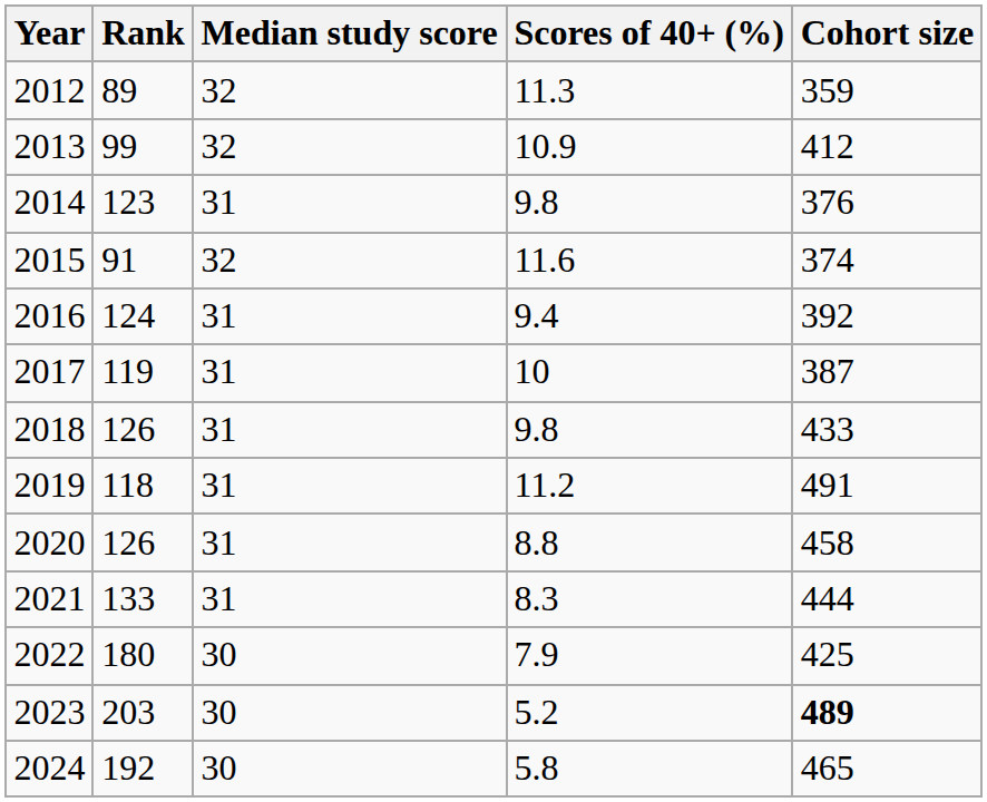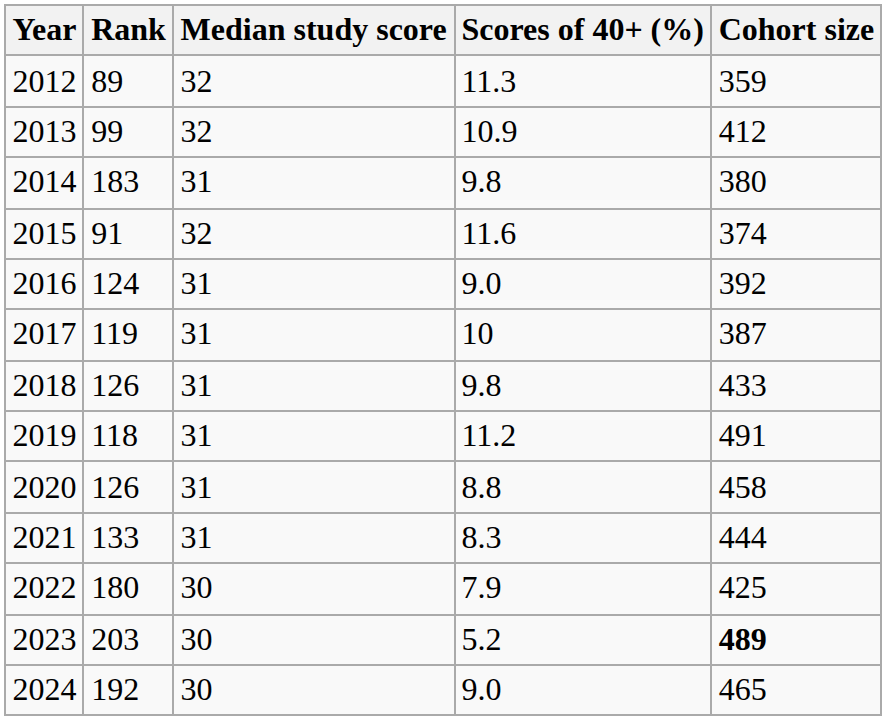2014 | Rank: 123 -> 183
2014 | Cohort size: 376 -> 380
2016 | Scores of 40+ (%): 9.4 -> 9.0
2024 | Scores of 40+ (%): 5.8 -> 9.0
